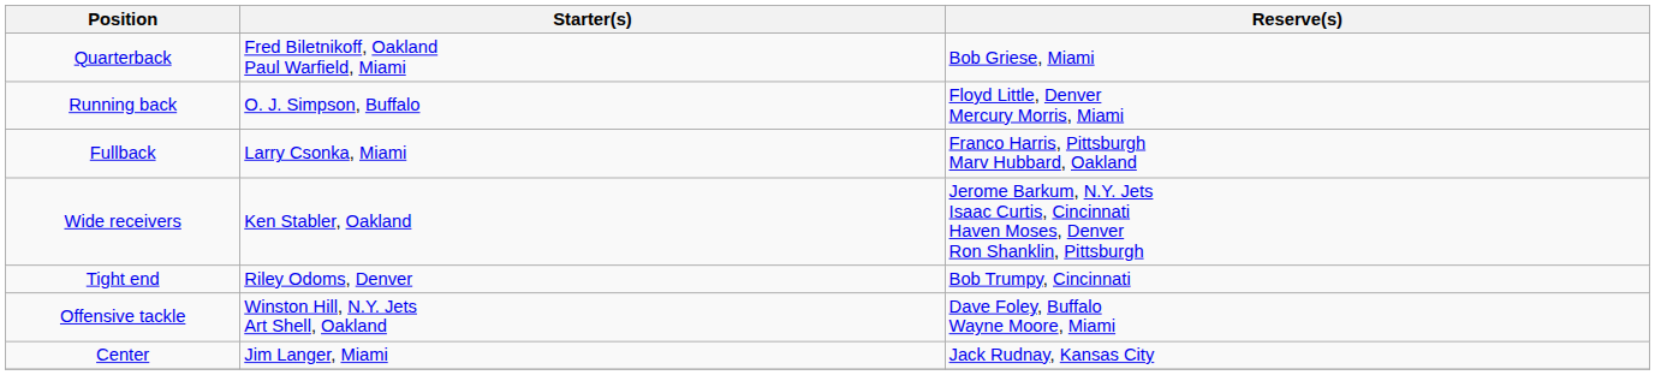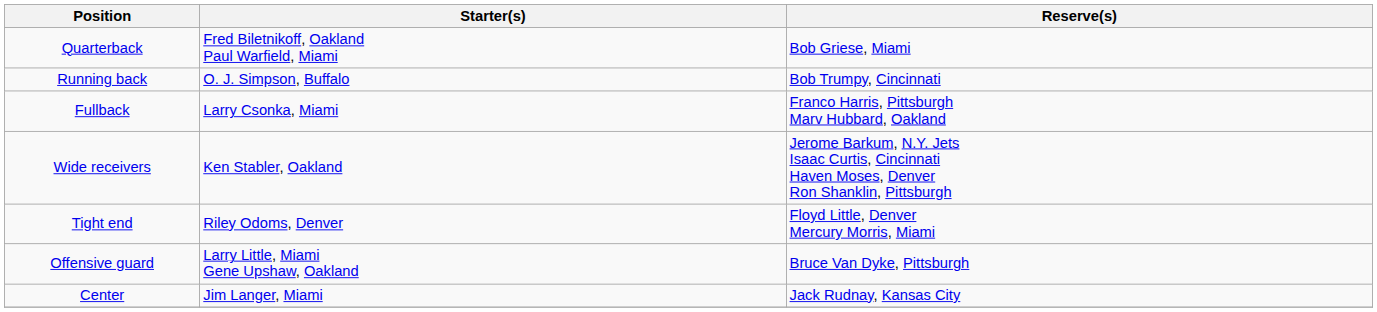Running back | Reserve(s): Floyd Little, Denver Mercury Morris, Miami -> Bob Trumpy, Cincinnati
Tight end | Reserve(s): Bob Trumpy, Cincinnati -> Floyd Little, Denver Mercury Morris, Miami
- row: Offensive tackle | Winston Hill, N.Y. Jets Art Shell, Oakland | Dave Foley, Buffalo Wayne Moore, Miami
+ row: Offensive guard | Larry Little, Miami Gene Upshaw, Oakland | Bruce Van Dyke, Pittsburgh
